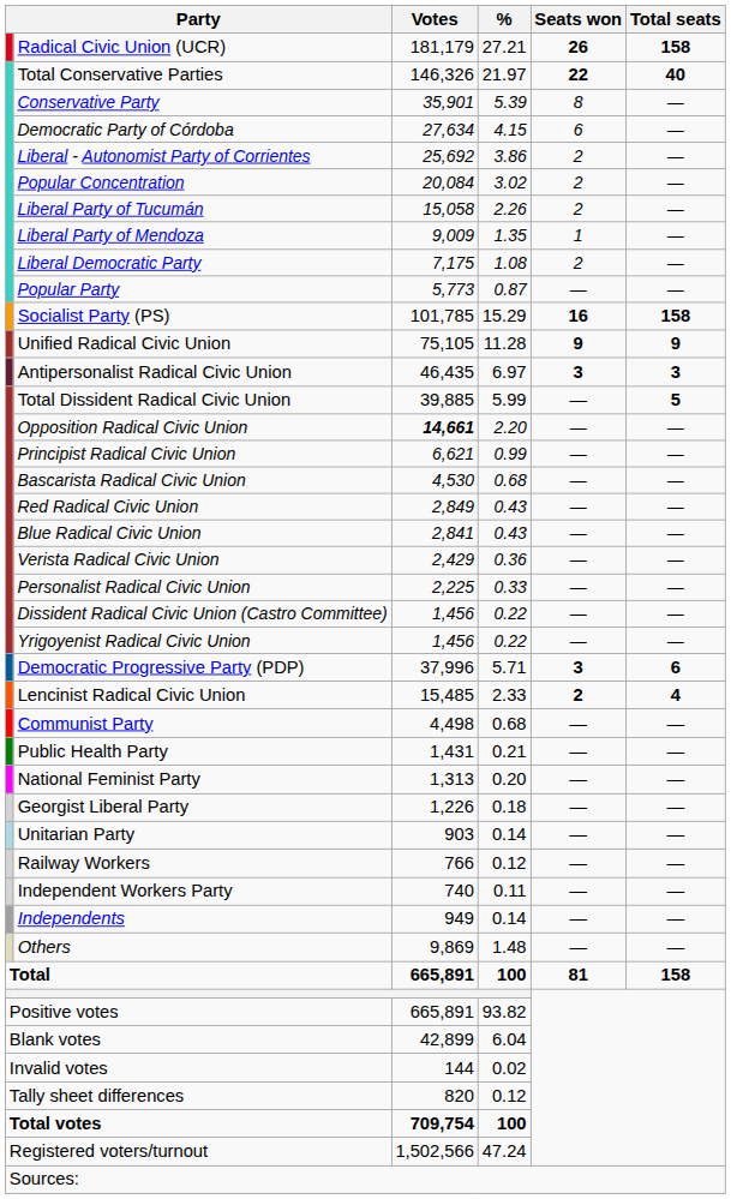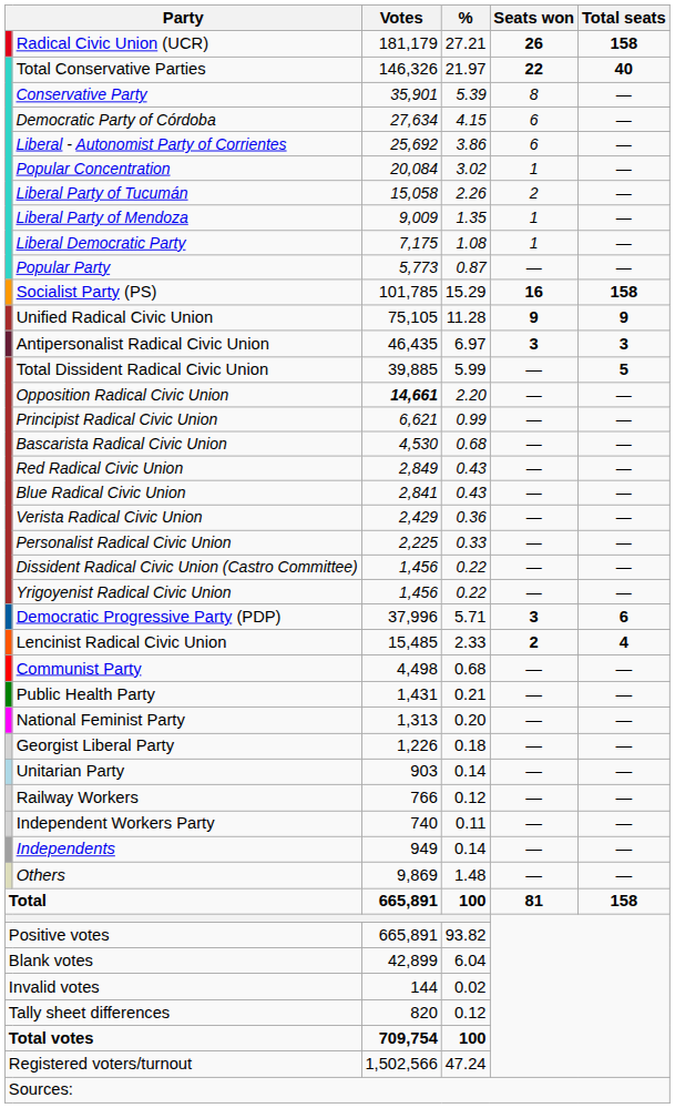Liberal - Autonomist Party of Corrientes | Seats won: 2 -> 6
Popular Concentration | Seats won: 2 -> 1
Liberal Democratic Party | Seats won: 2 -> 1
